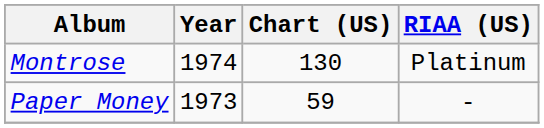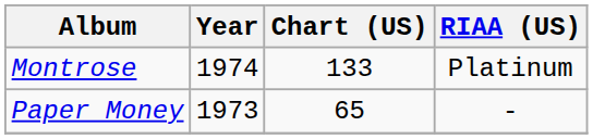Montrose | Chart (US): 130 -> 133
Paper Money | Chart (US): 59 -> 65
